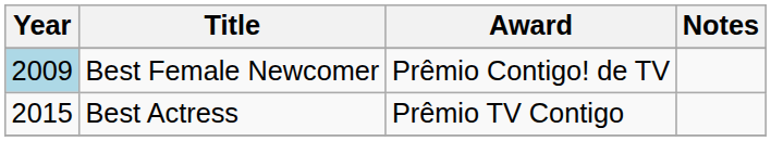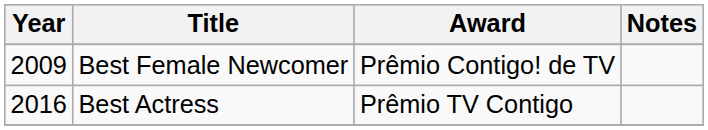Best Female Newcomer | Year: lightblue background -> no background
Best Actress | Year: 2015 -> 2016
